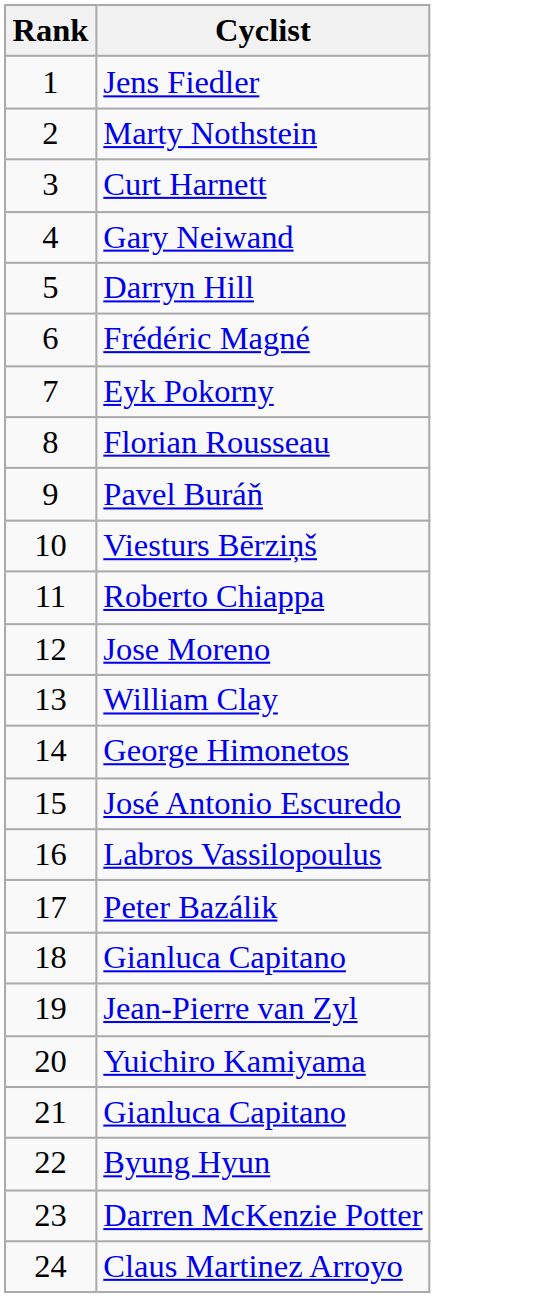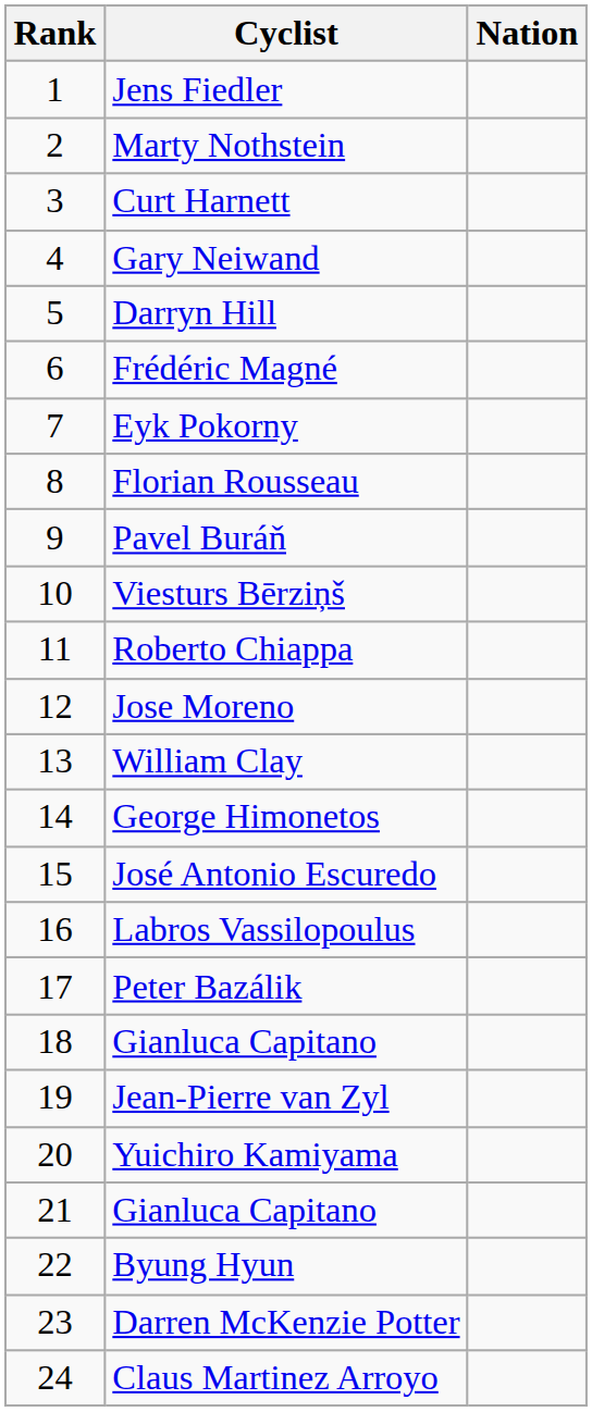+ column: Nation
